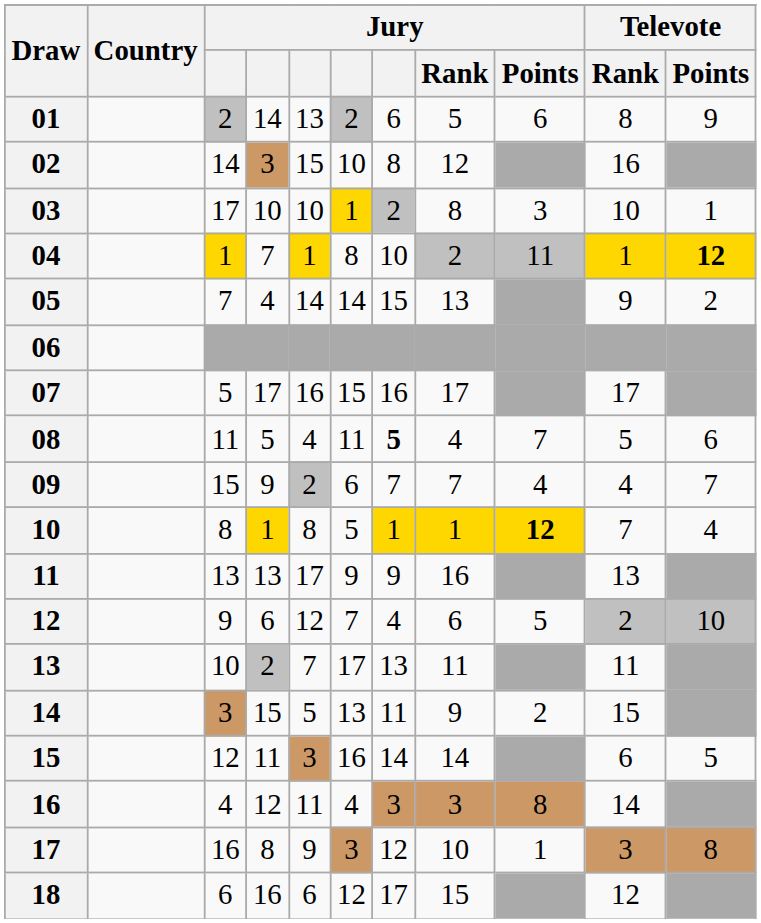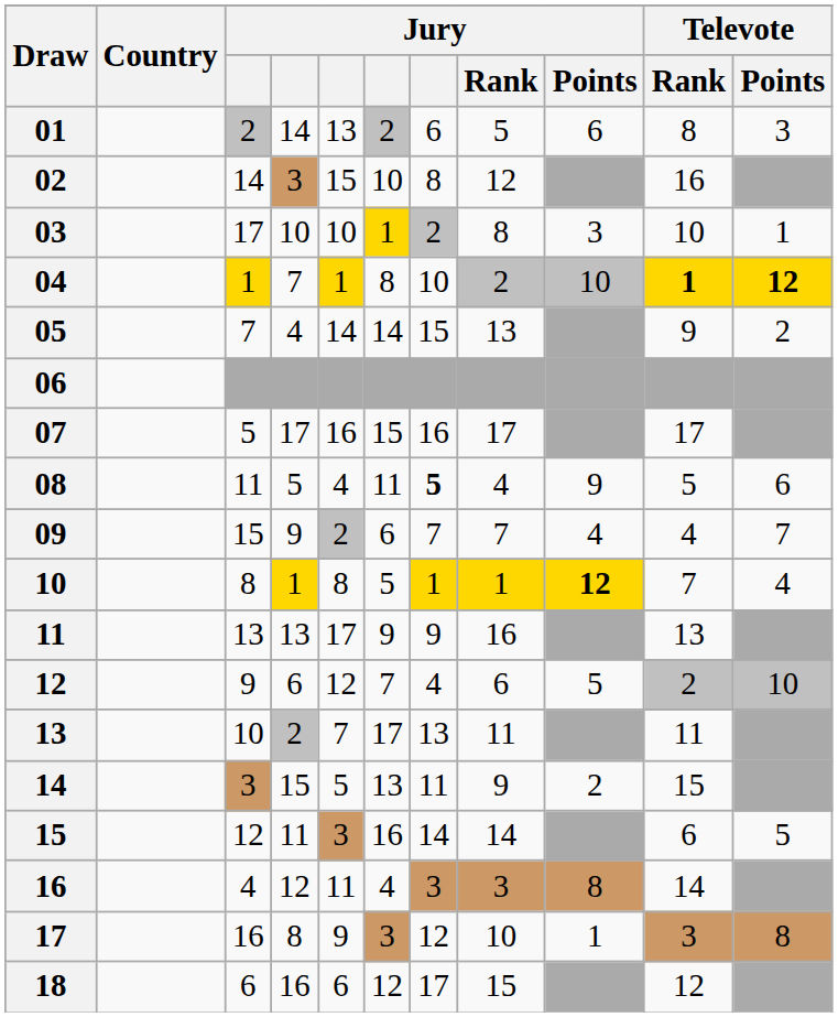01 | Televote / Points: 9 -> 3
04 | Jury / Points: 11 -> 10
04 | Televote / Rank: normal -> bold
08 | Jury / Points: 7 -> 9
